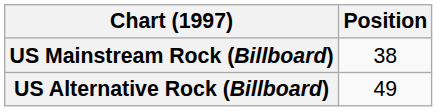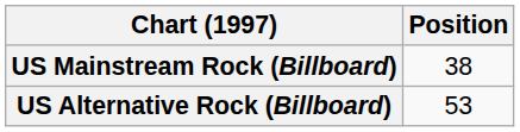US Alternative Rock (Billboard) | Position: 49 -> 53
